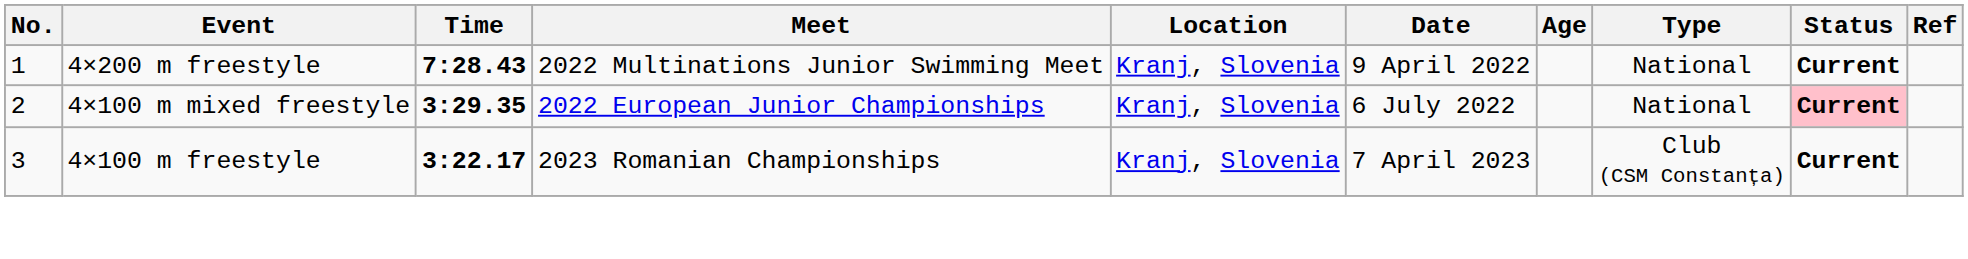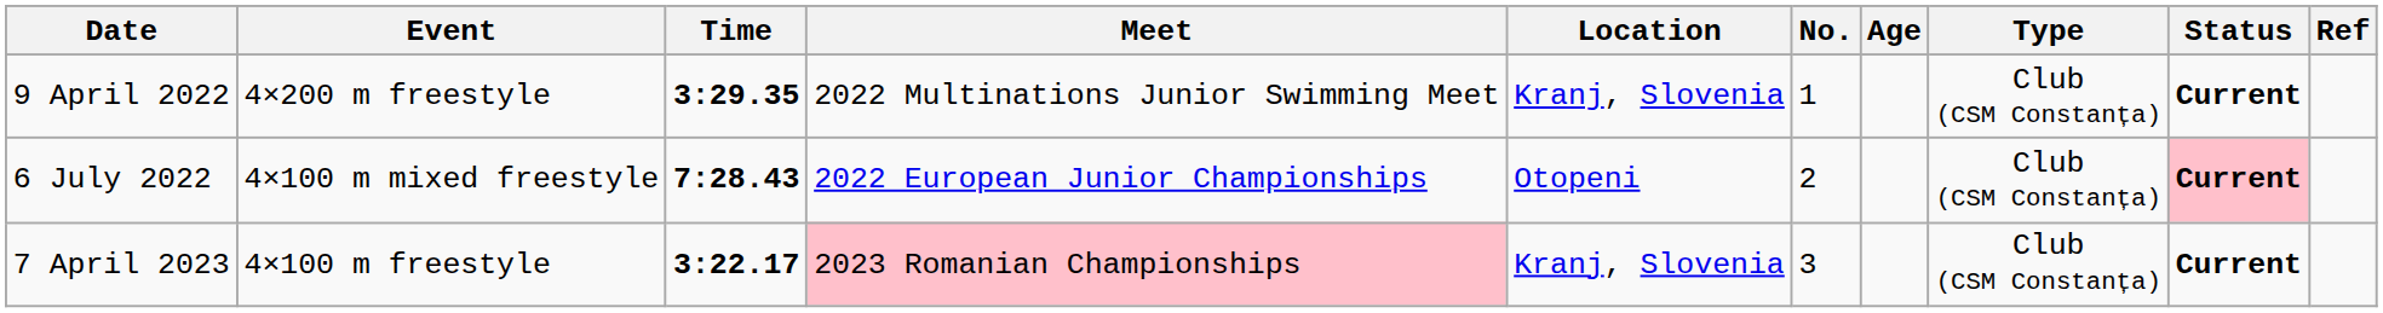columns swapped: No. <-> Date
4×200 m freestyle | Time: 7:28.43 -> 3:29.35
4×200 m freestyle | Type: National -> Club (CSM Constanța)
4×100 m mixed freestyle | Time: 3:29.35 -> 7:28.43
4×100 m mixed freestyle | Location: Kranj, Slovenia -> Otopeni
4×100 m mixed freestyle | Type: National -> Club (CSM Constanța)
4×100 m freestyle | Meet: no background -> pink background
